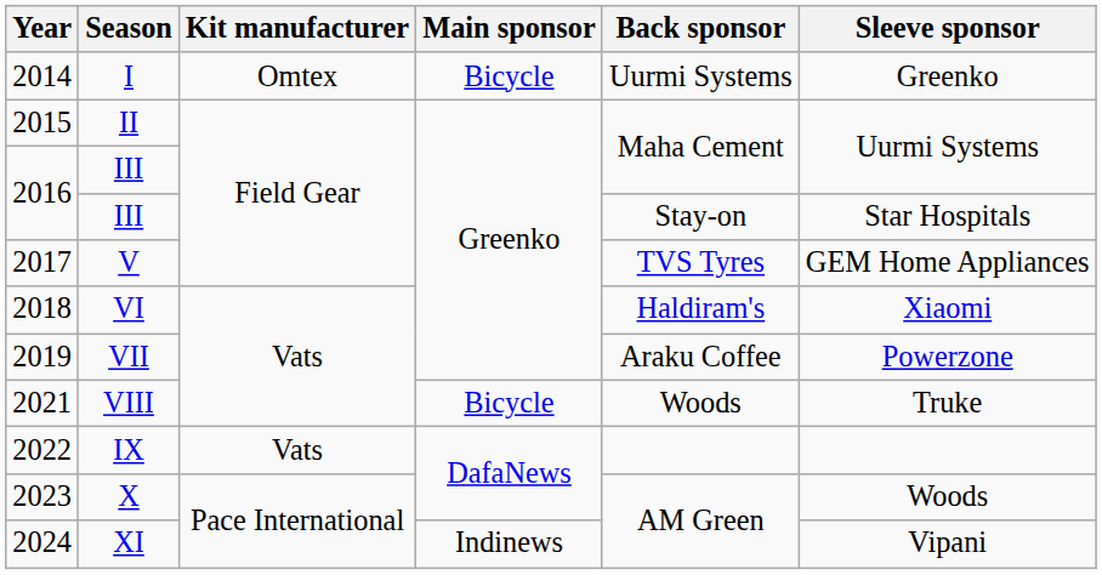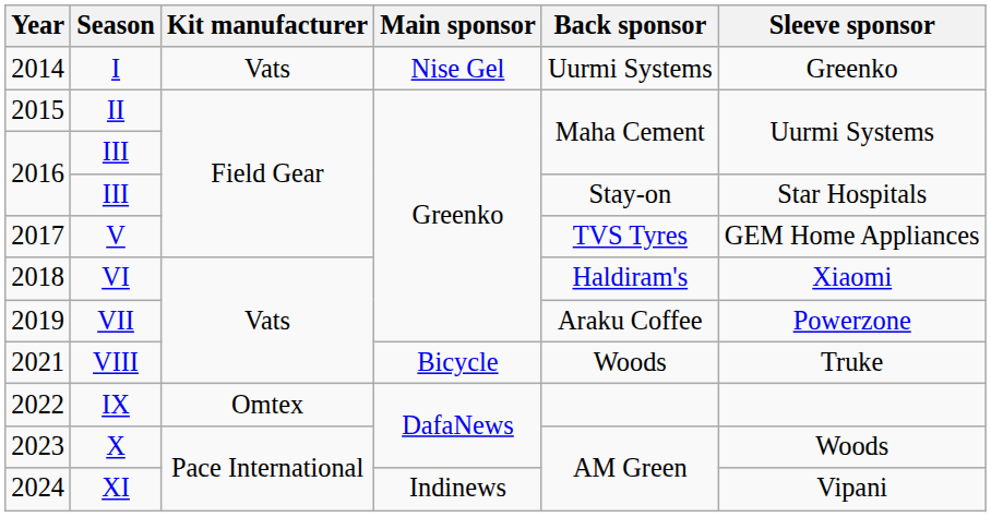I | Kit manufacturer: Omtex -> Vats
I | Main sponsor: Bicycle -> Nise Gel
IX | Kit manufacturer: Vats -> Omtex
